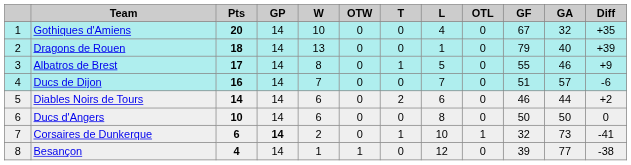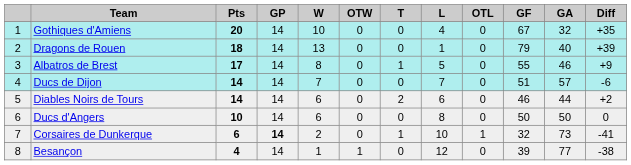Ducs de Dijon | Pts: 16 -> 14
